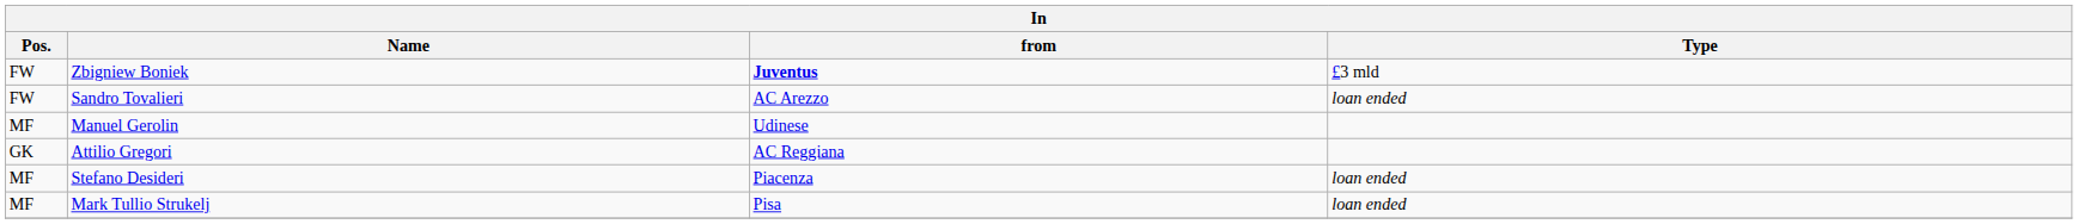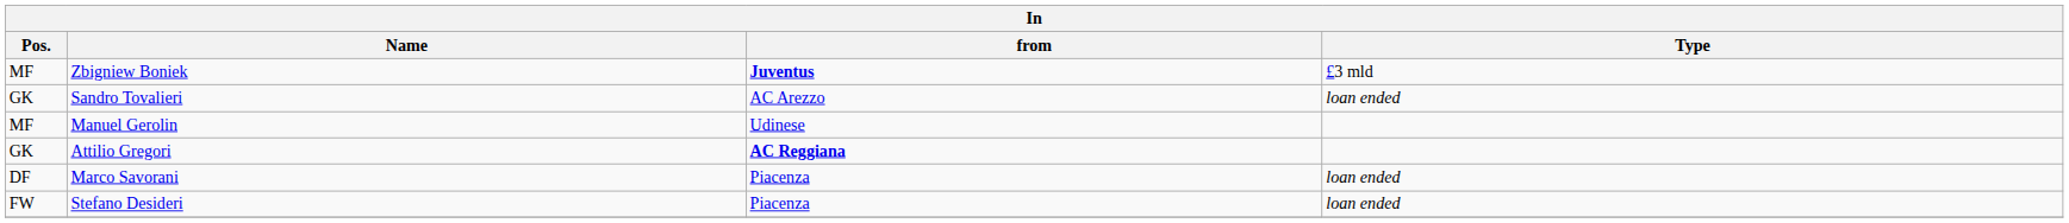Zbigniew Boniek | Pos.: FW -> MF
Sandro Tovalieri | Pos.: FW -> GK
Attilio Gregori | from: normal -> bold
+ row: DF | Marco Savorani | Piacenza | loan ended
Stefano Desideri | Pos.: MF -> FW
- row: MF | Mark Tullio Strukelj | Pisa | loan ended
